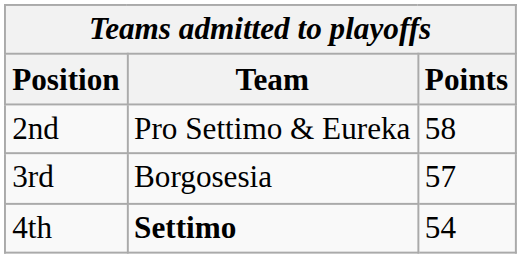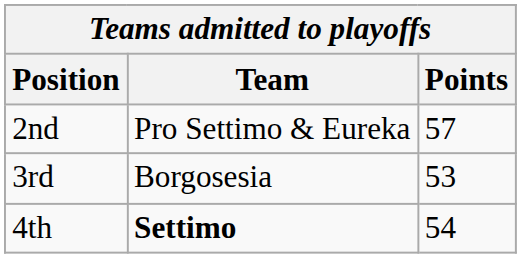2nd | Points: 58 -> 57
3rd | Points: 57 -> 53
